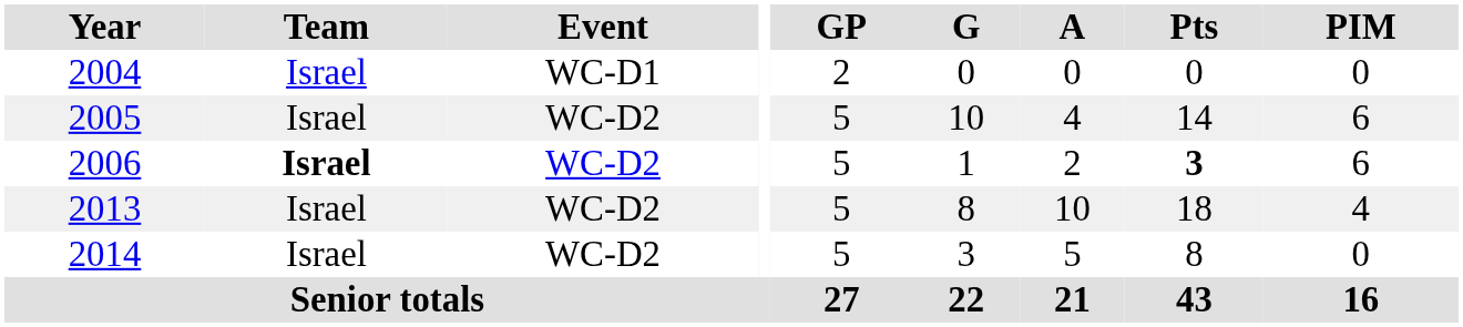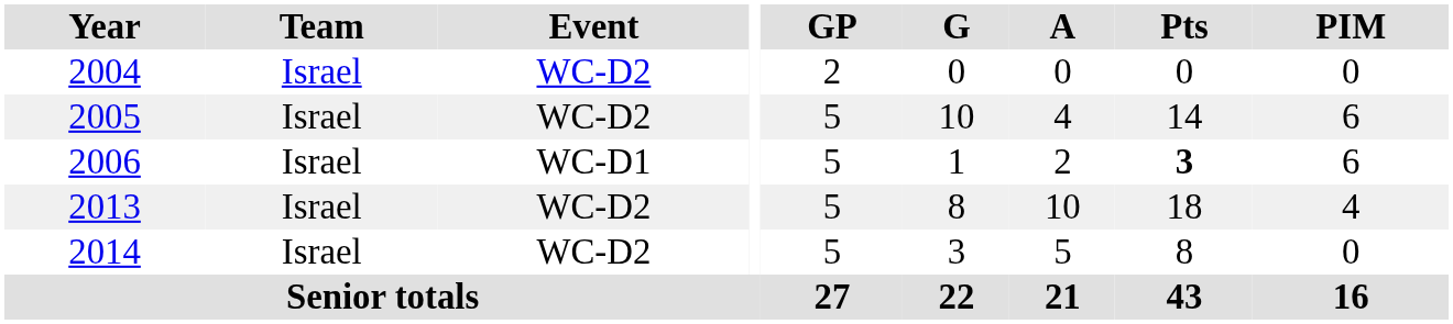2004 | Event: WC-D1 -> WC-D2
2006 | Team: bold -> normal
2006 | Event: WC-D2 -> WC-D1
